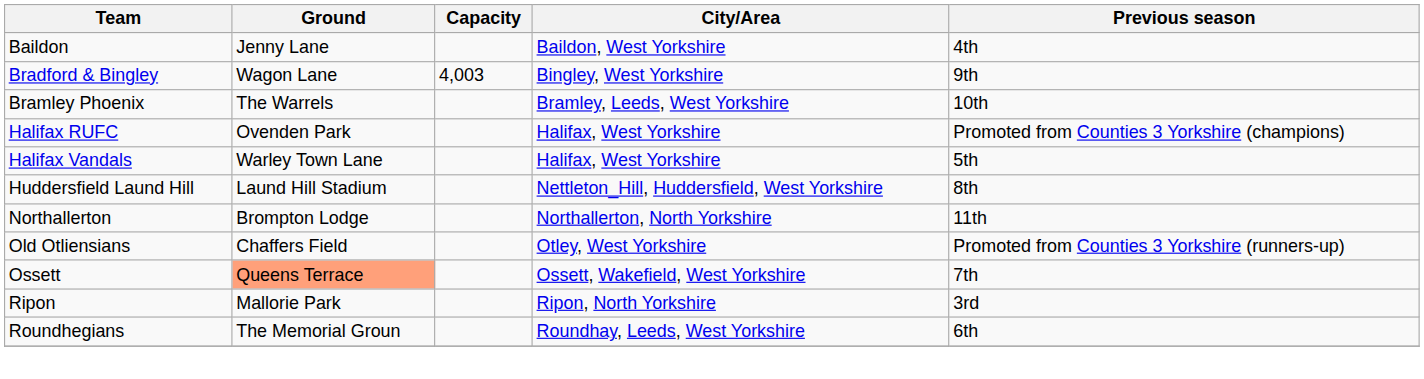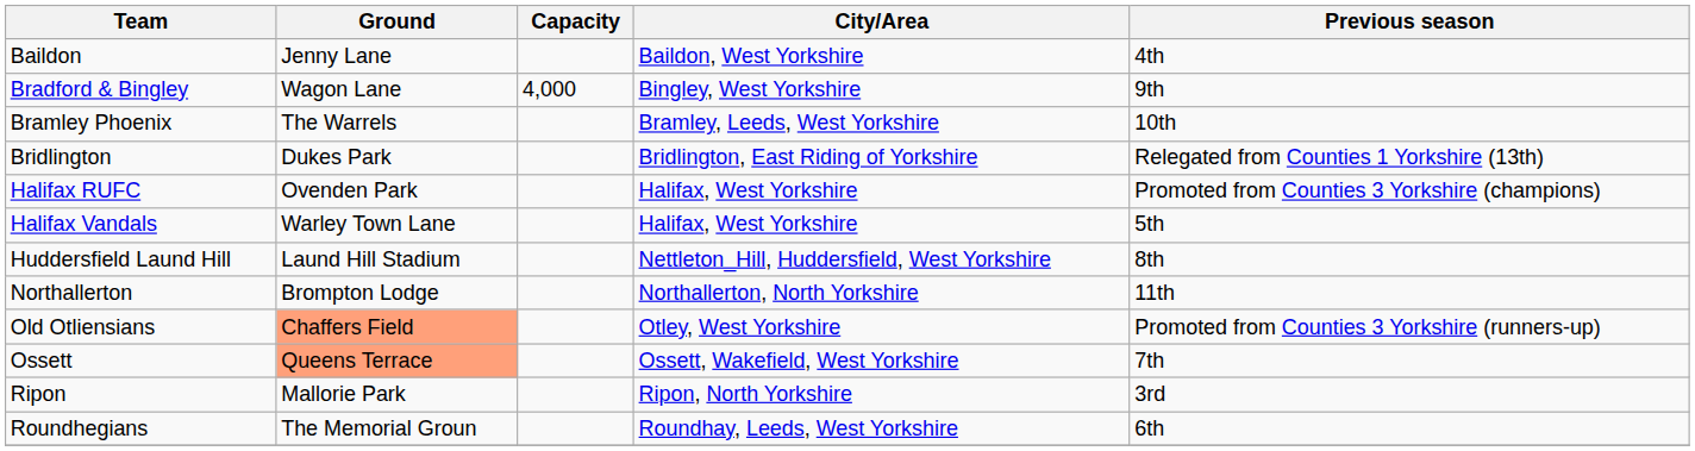Bradford & Bingley | Capacity: 4,003 -> 4,000
+ row: Bridlington | Dukes Park | Bridlington, East Riding of Yorkshire | Relegated from Counties 1 Yorkshire (13th)
Old Otliensians | Ground: no background -> lightsalmon background
